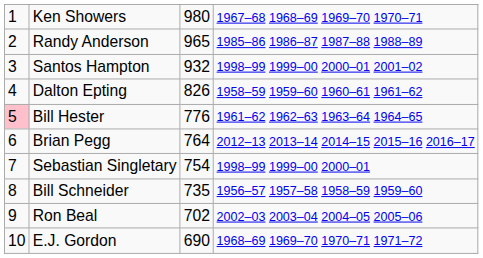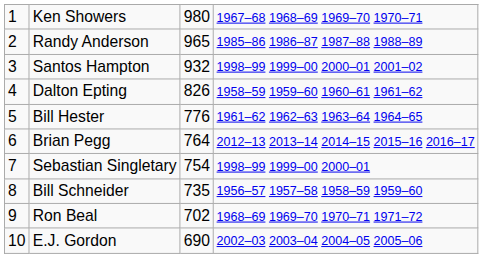Bill Hester | column 1: pink background -> no background
Ron Beal | column 4: 2002–03 2003–04 2004–05 2005–06 -> 1968–69 1969–70 1970–71 1971–72
E.J. Gordon | column 4: 1968–69 1969–70 1970–71 1971–72 -> 2002–03 2003–04 2004–05 2005–06
